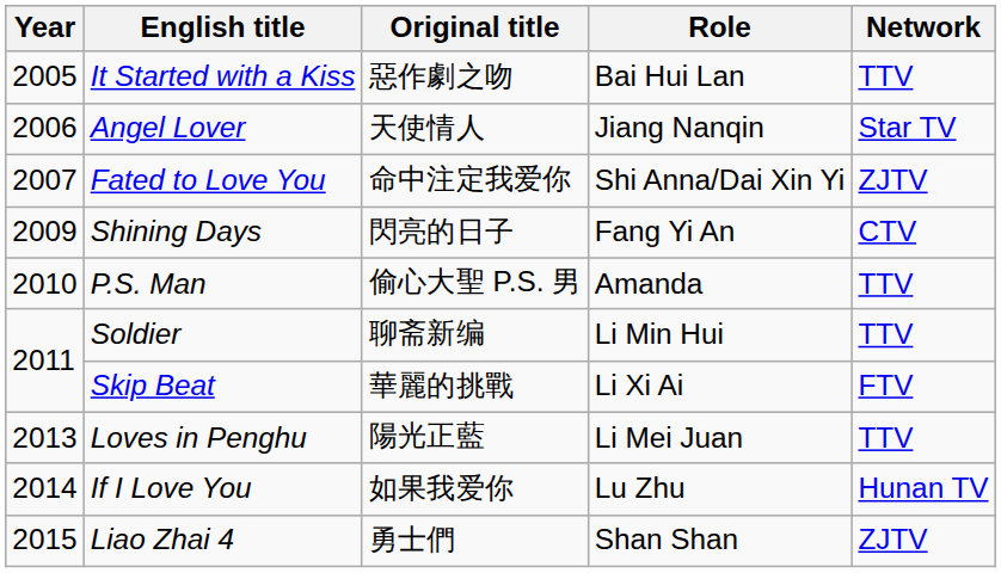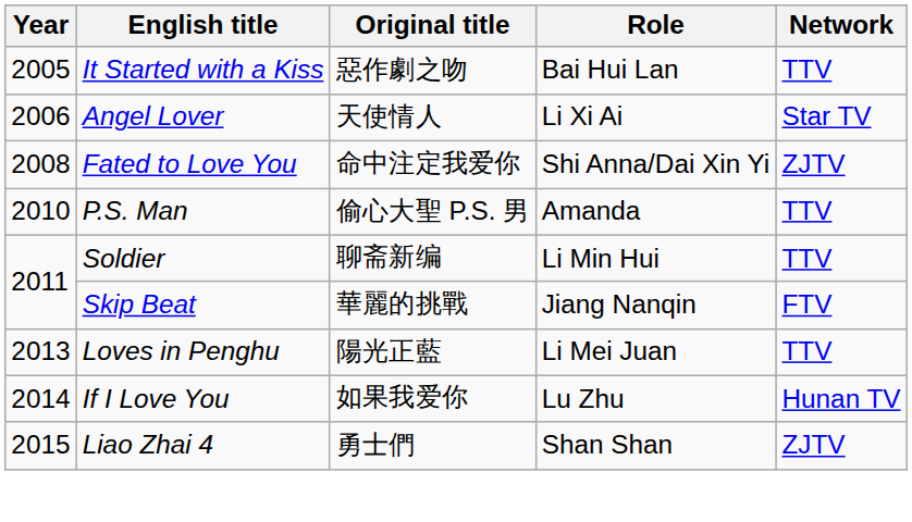Angel Lover | Role: Jiang Nanqin -> Li Xi Ai
Fated to Love You | Year: 2007 -> 2008
- row: 2009 | Shining Days | 閃亮的日子 | Fang Yi An | CTV
Skip Beat | Role: Li Xi Ai -> Jiang Nanqin
